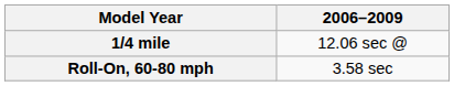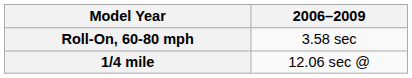rows swapped: 1/4 mile <-> Roll-On, 60-80 mph
